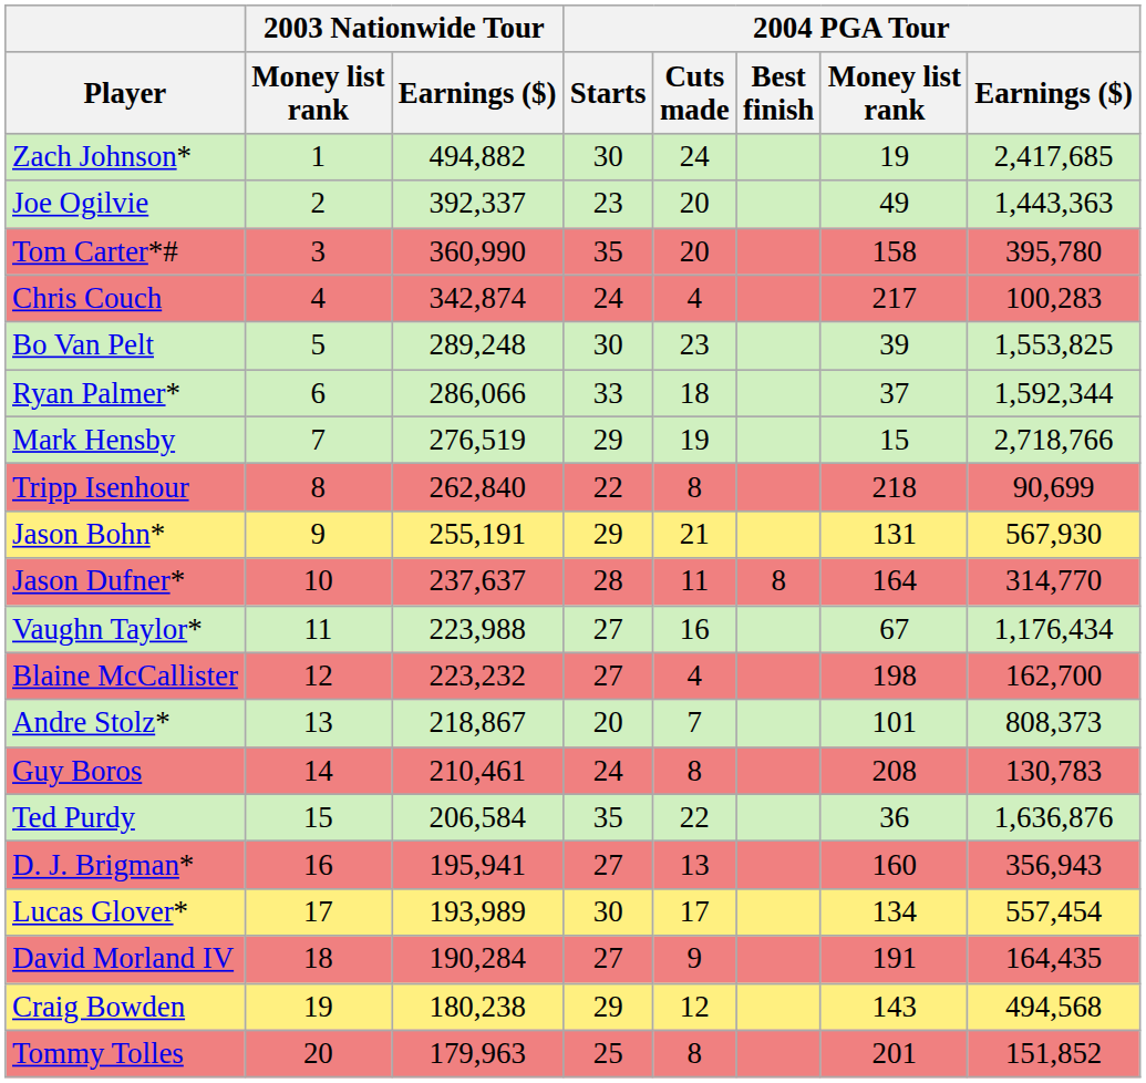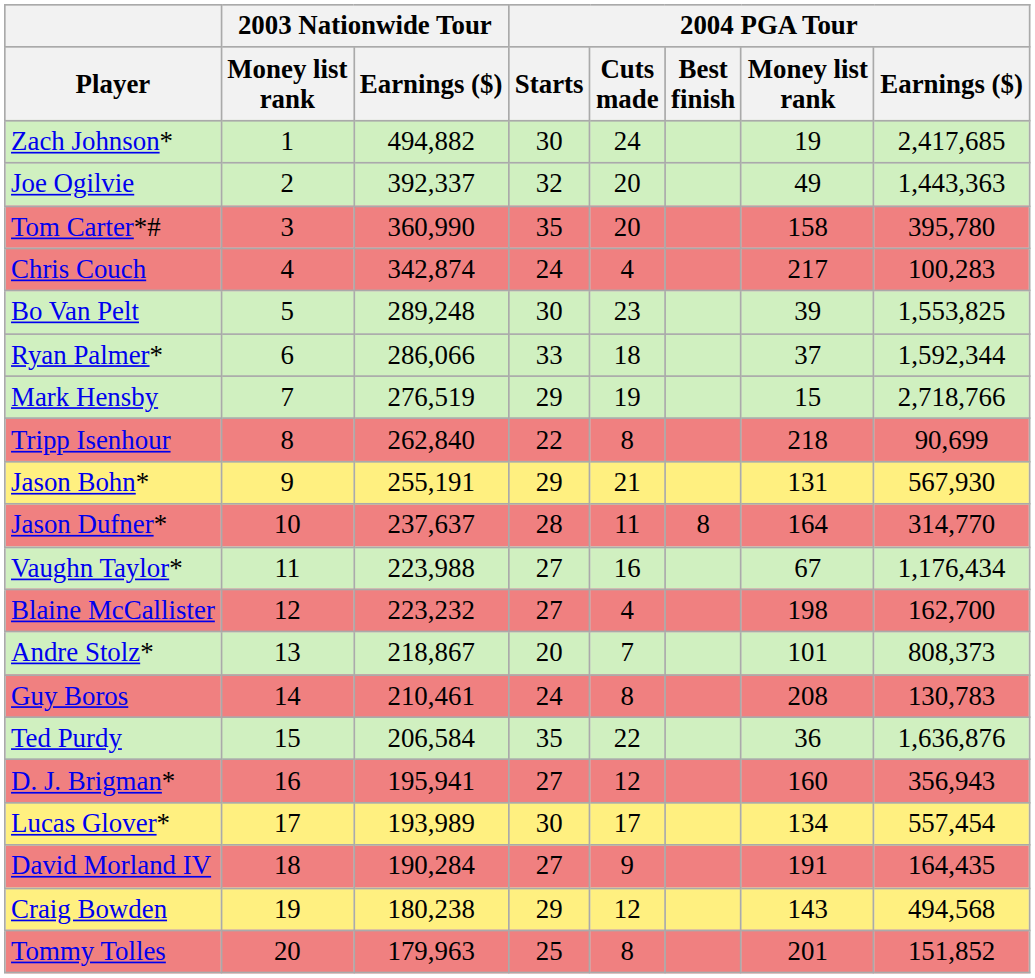Joe Ogilvie | 2004 PGA Tour / Starts: 23 -> 32
D. J. Brigman* | 2004 PGA Tour / Cuts made: 13 -> 12
